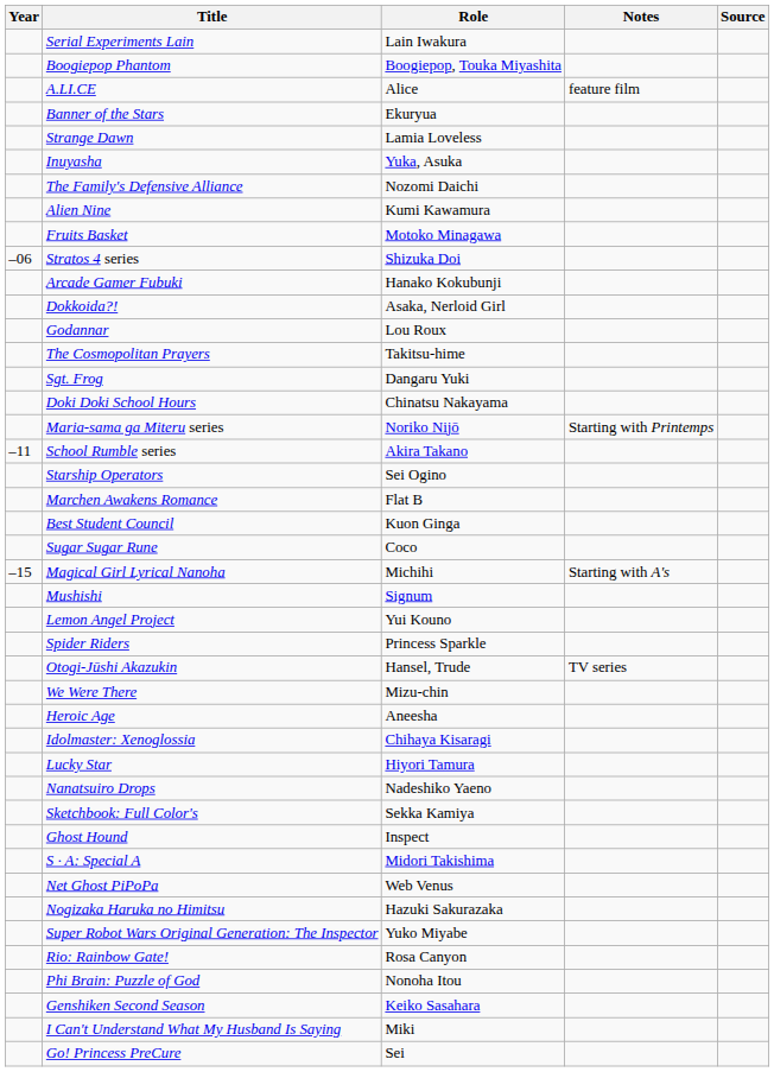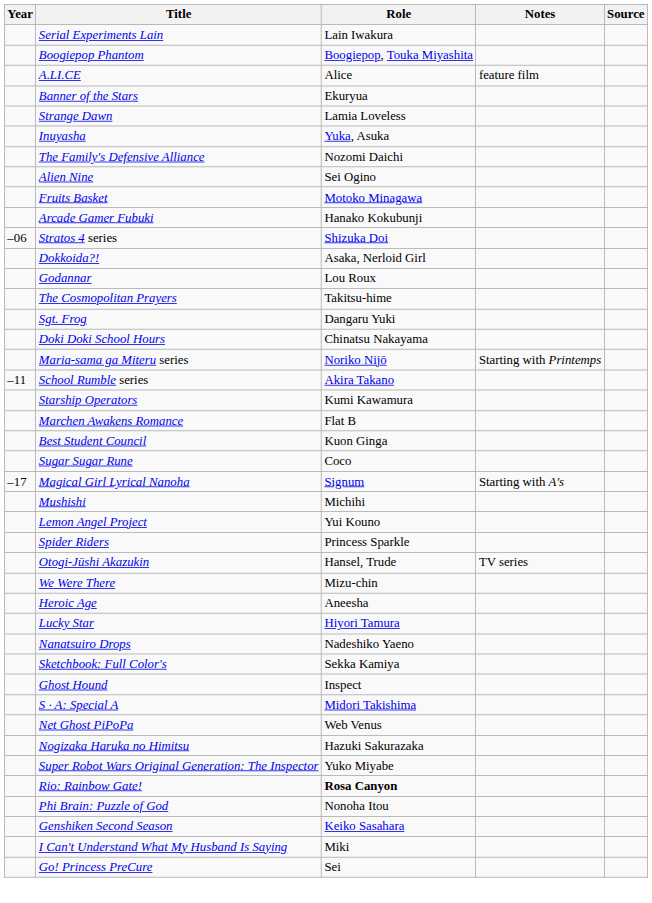Alien Nine | Role: Kumi Kawamura -> Sei Ogino
rows swapped: Arcade Gamer Fubuki <-> Stratos 4 series
Starship Operators | Role: Sei Ogino -> Kumi Kawamura
Magical Girl Lyrical Nanoha | Year: –15 -> –17
Magical Girl Lyrical Nanoha | Role: Michihi -> Signum
Mushishi | Role: Signum -> Michihi
- row: Idolmaster: Xenoglossia | Chihaya Kisaragi
Rio: Rainbow Gate! | Role: normal -> bold
